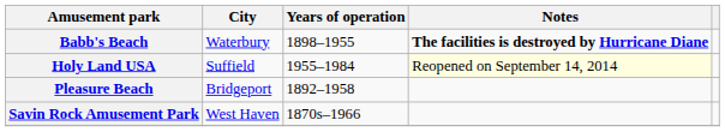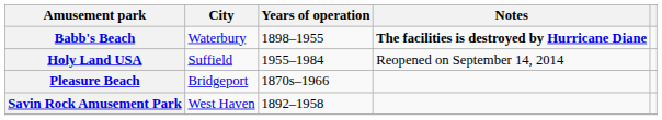Holy Land USA | Notes: lightyellow background -> no background
Pleasure Beach | Years of operation: 1892–1958 -> 1870s–1966
Savin Rock Amusement Park | Years of operation: 1870s–1966 -> 1892–1958
